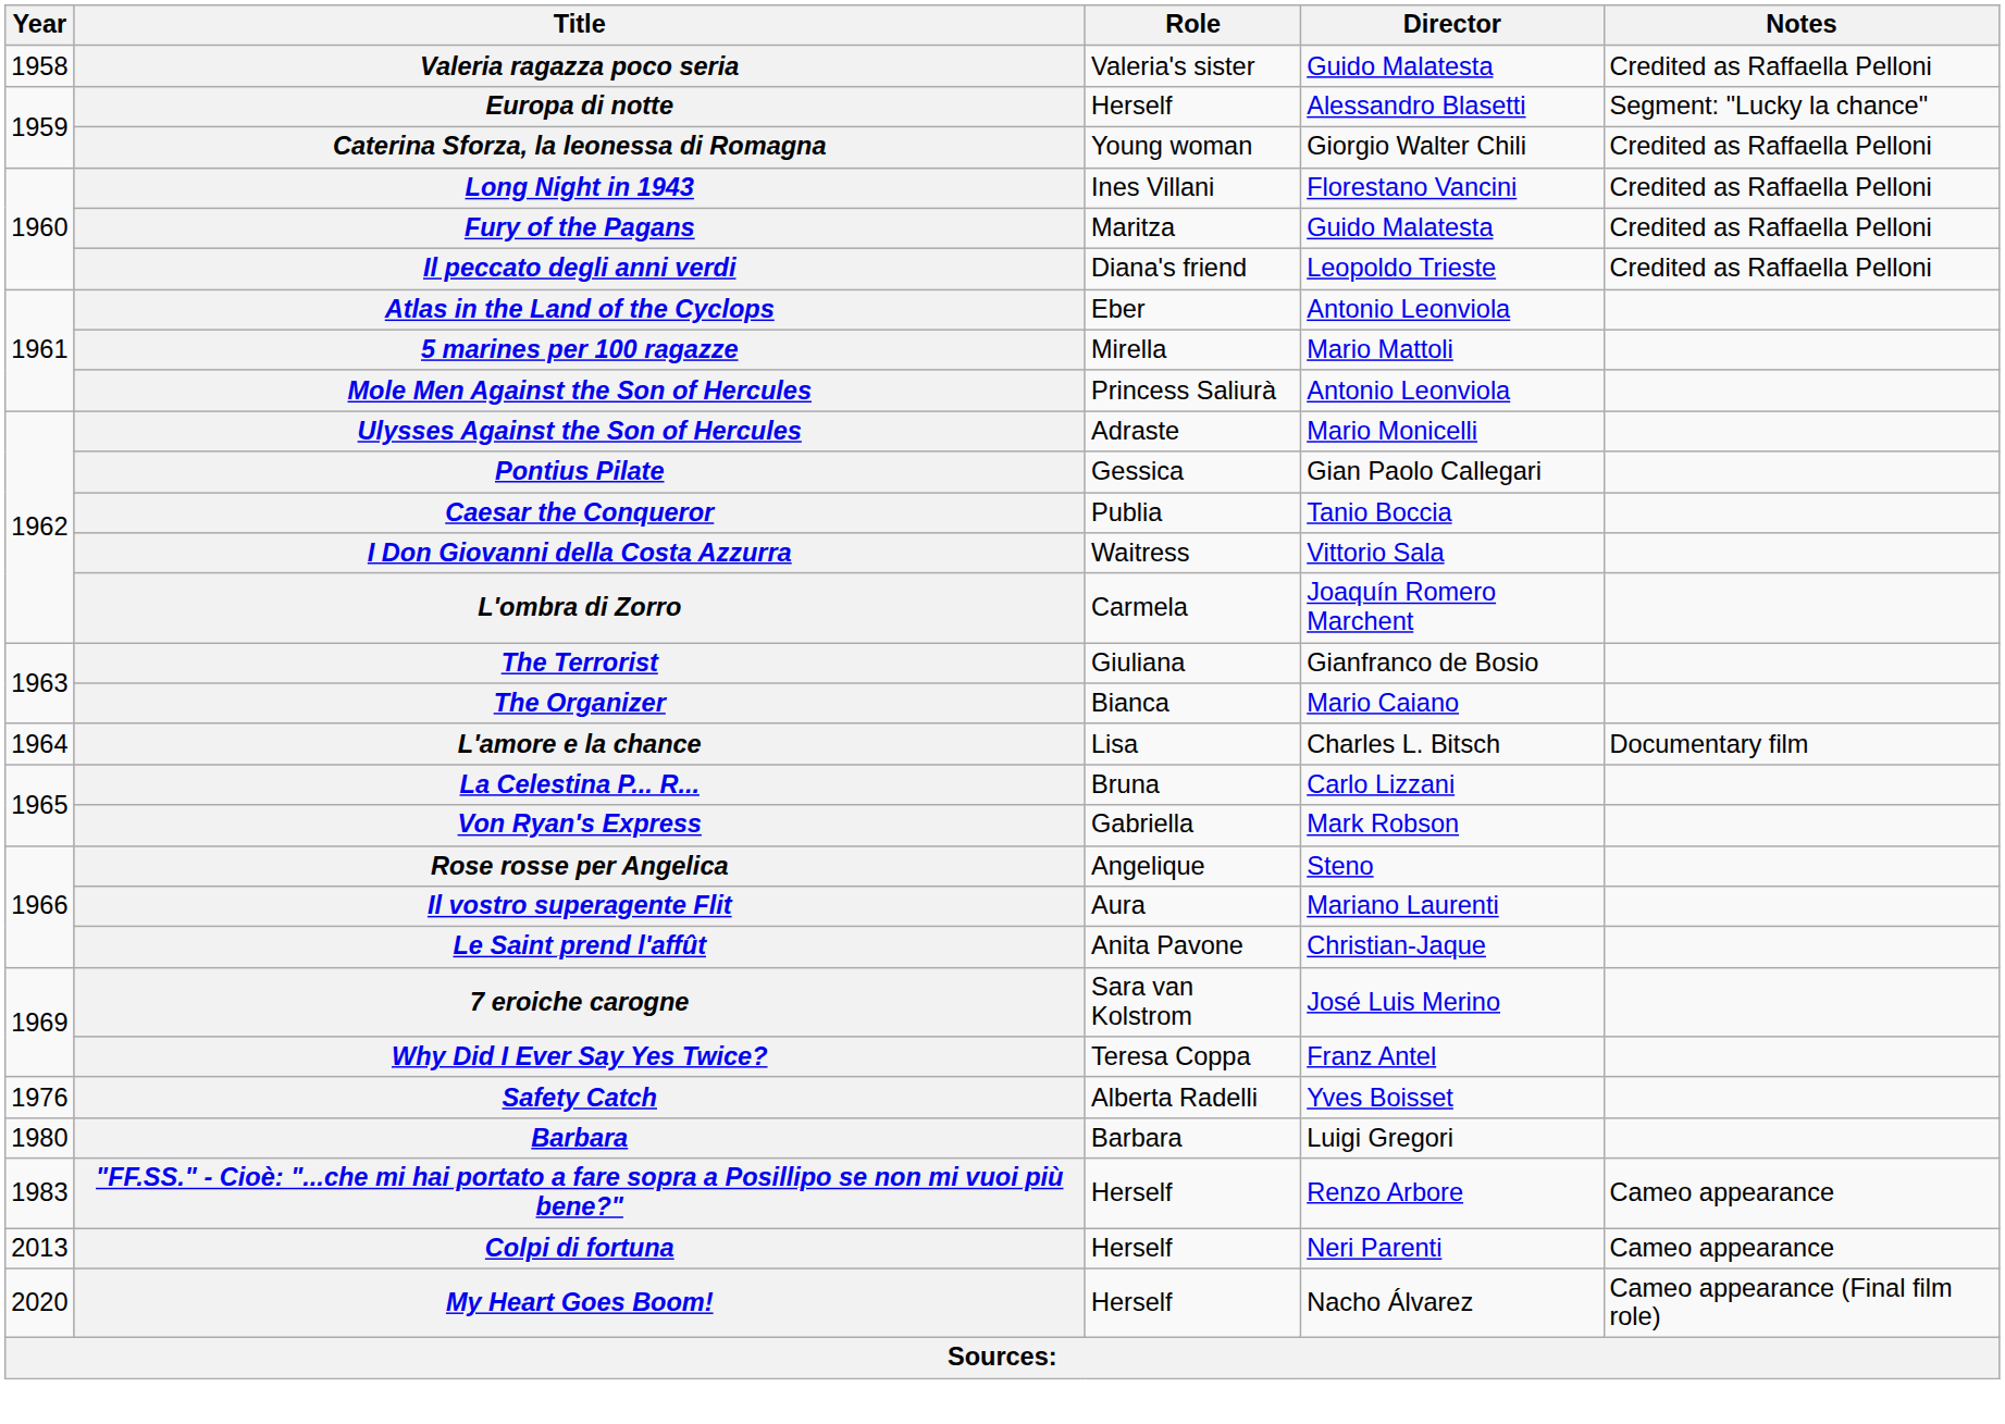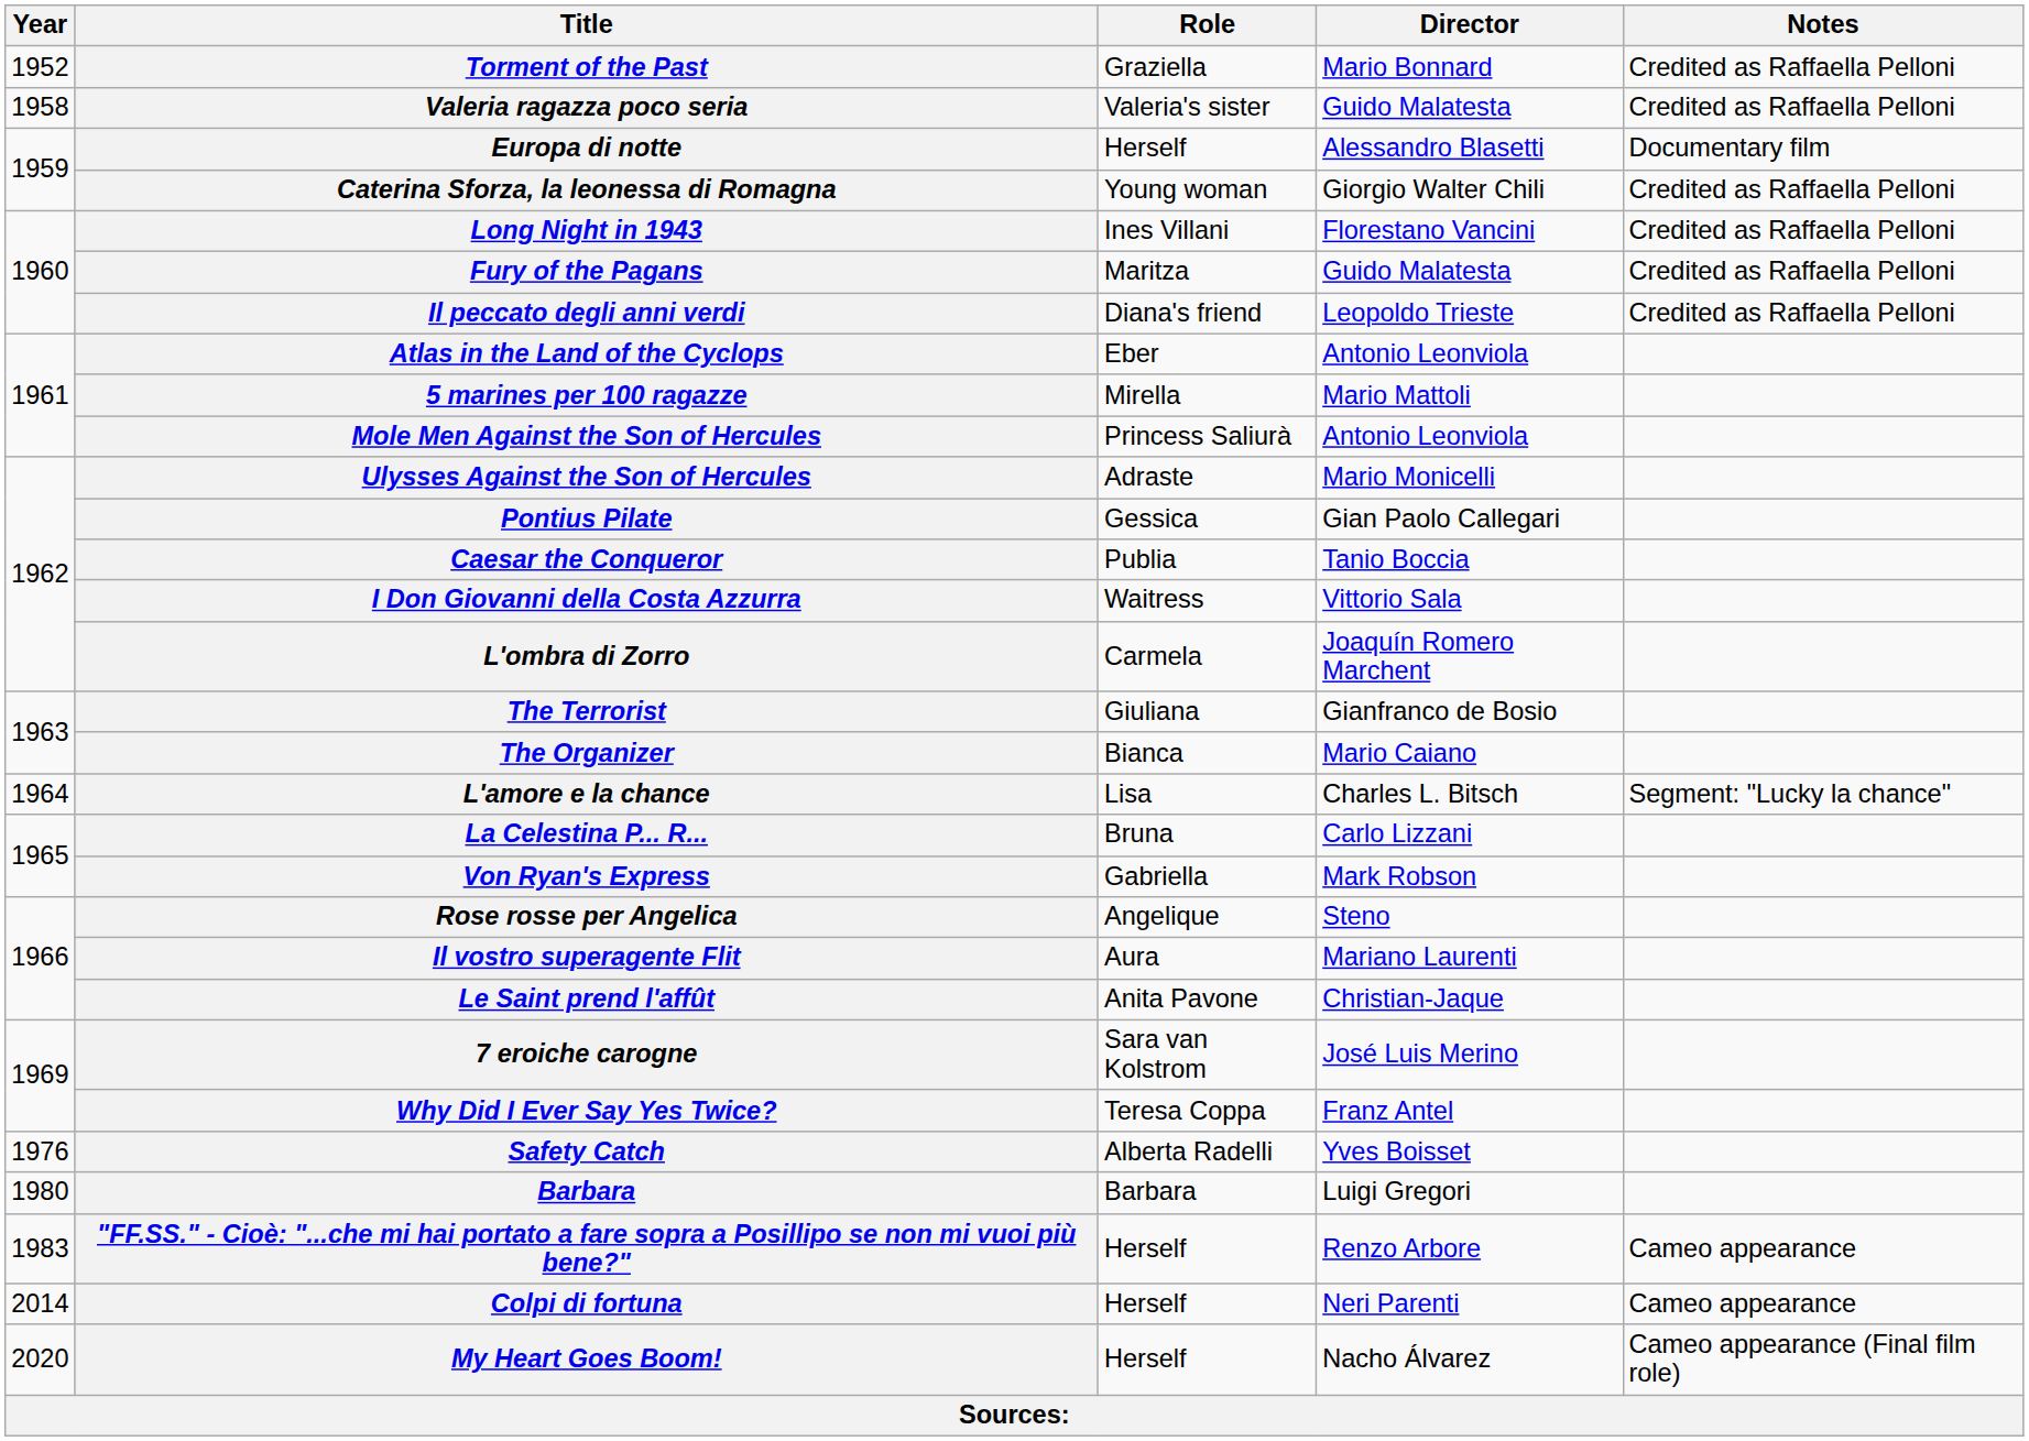+ row: 1952 | Torment of the Past | Graziella | Mario Bonnard | Credited as Raffaella Pelloni
Europa di notte | Notes: Segment: "Lucky la chance" -> Documentary film
L'amore e la chance | Notes: Documentary film -> Segment: "Lucky la chance"
Colpi di fortuna | Year: 2013 -> 2014
